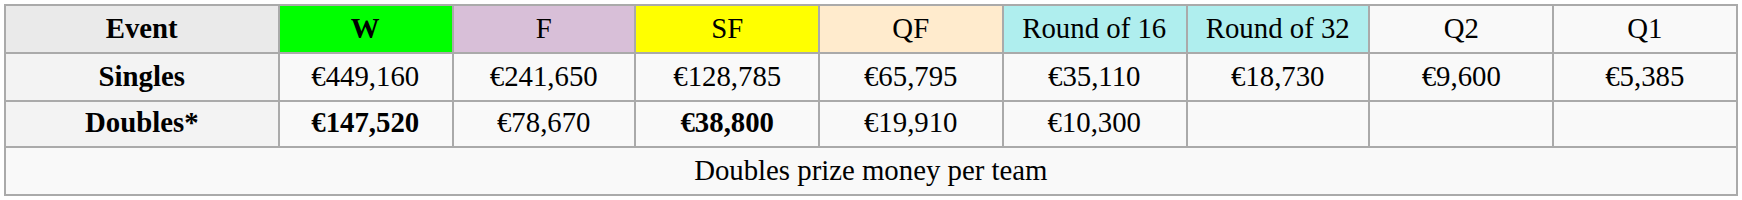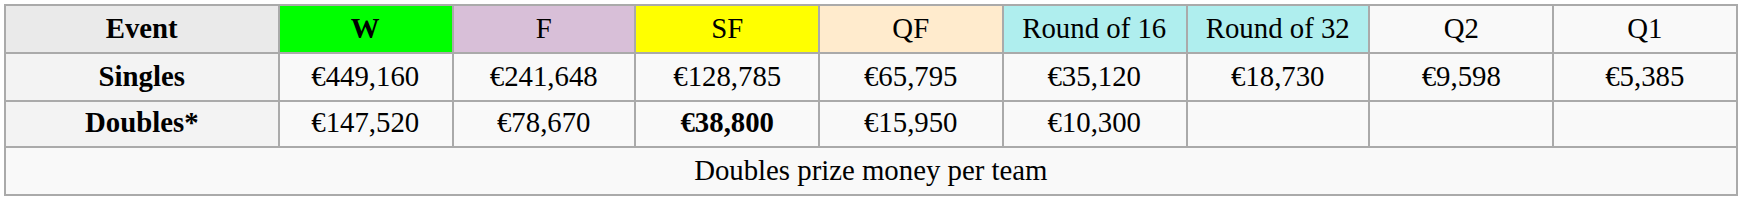Singles | column 3: €241,650 -> €241,648
Singles | column 6: €35,110 -> €35,120
Singles | column 8: €9,600 -> €9,598
Doubles* | column 2: bold -> normal
Doubles* | column 5: €19,910 -> €15,950
